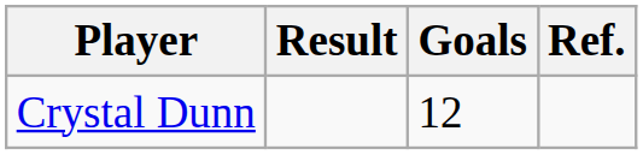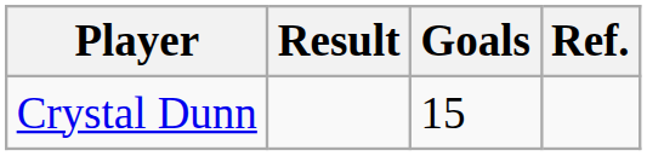Crystal Dunn | Goals: 12 -> 15
